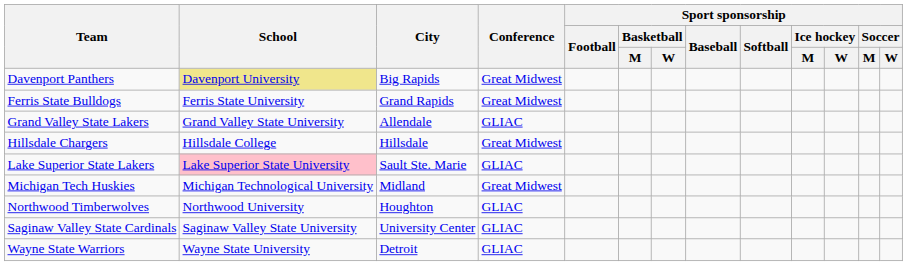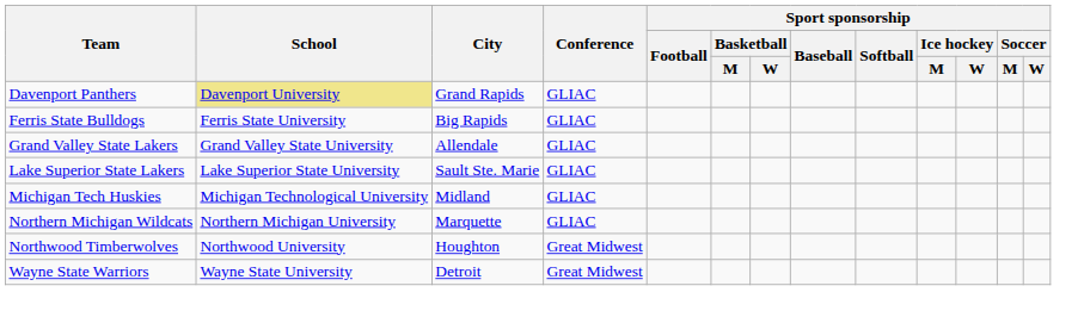Davenport Panthers | City: Big Rapids -> Grand Rapids
Davenport Panthers | Conference: Great Midwest -> GLIAC
Ferris State Bulldogs | City: Grand Rapids -> Big Rapids
Ferris State Bulldogs | Conference: Great Midwest -> GLIAC
- row: Hillsdale Chargers | Hillsdale College | Hillsdale | Great Midwest
Lake Superior State Lakers | School: pink background -> no background
Michigan Tech Huskies | Conference: Great Midwest -> GLIAC
+ row: Northern Michigan Wildcats | Northern Michigan University | Marquette | GLIAC
Northwood Timberwolves | Conference: GLIAC -> Great Midwest
- row: Saginaw Valley State Cardinals | Saginaw Valley State University | University Center | GLIAC
Wayne State Warriors | Conference: GLIAC -> Great Midwest
